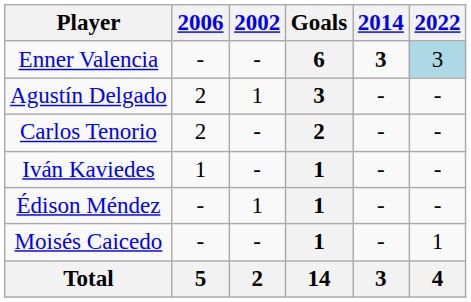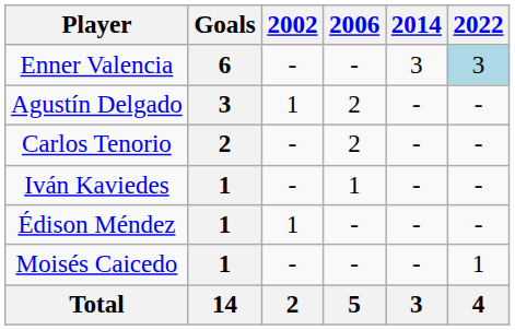columns swapped: Goals <-> 2006
Enner Valencia | 2014: bold -> normal
